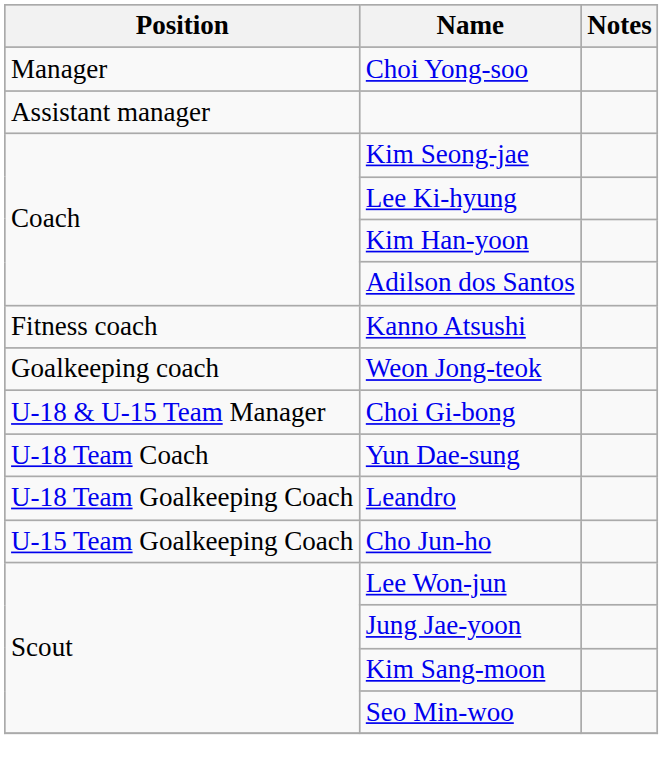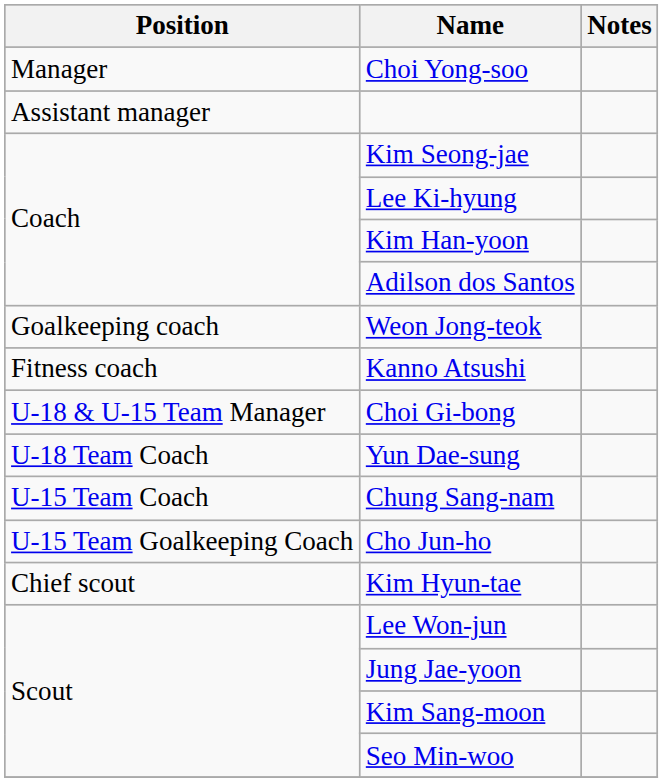rows swapped: Weon Jong-teok <-> Kanno Atsushi
- row: U-18 Team Goalkeeping Coach | Leandro
+ row: U-15 Team Coach | Chung Sang-nam
+ row: Chief scout | Kim Hyun-tae
